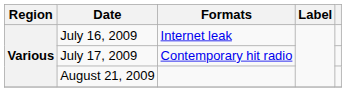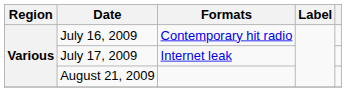July 16, 2009 | Formats: Internet leak -> Contemporary hit radio
July 17, 2009 | Formats: Contemporary hit radio -> Internet leak
